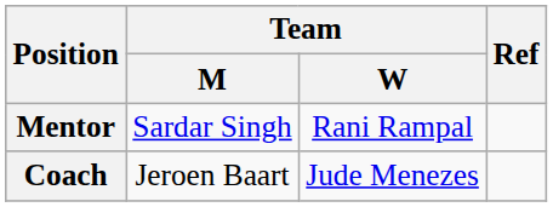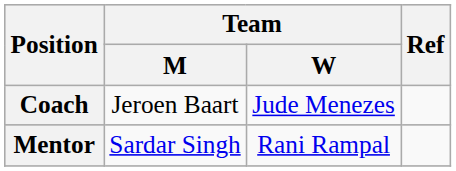rows swapped: Coach <-> Mentor
